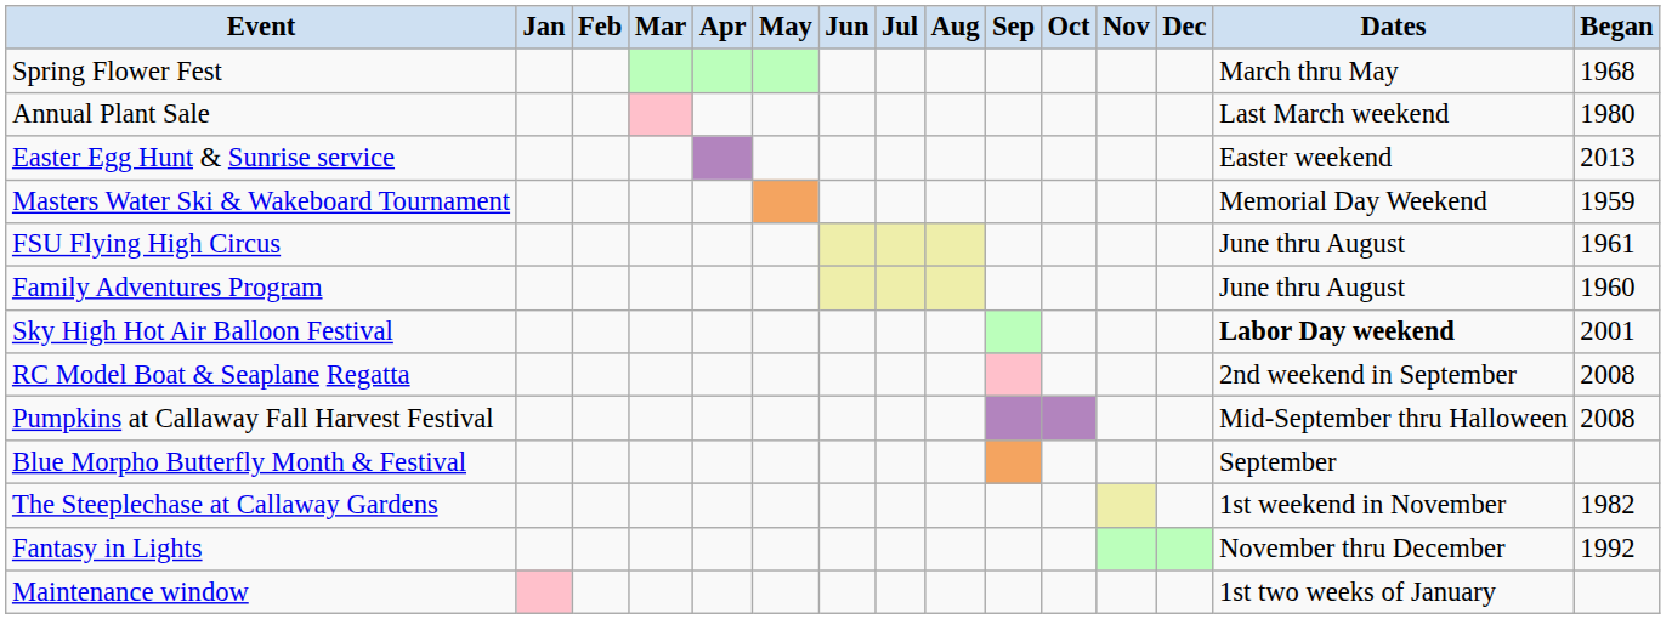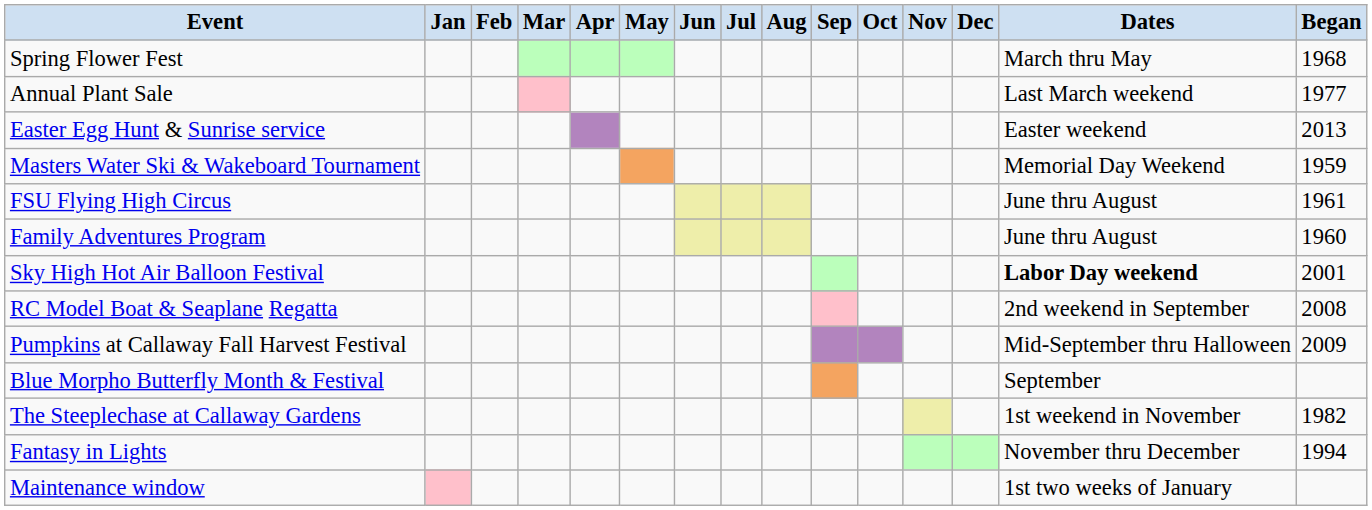Annual Plant Sale | Began: 1980 -> 1977
Pumpkins at Callaway Fall Harvest Festival | Began: 2008 -> 2009
Fantasy in Lights | Began: 1992 -> 1994
